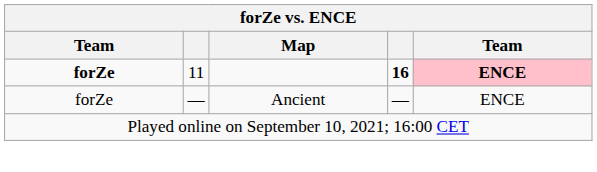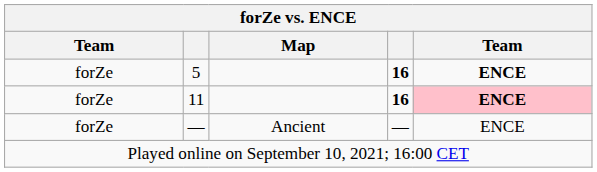+ row: forZe | 5 | 16 | ENCE
11 | column 1: bold -> normal
